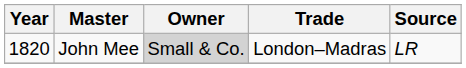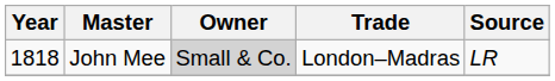John Mee | Year: 1820 -> 1818
